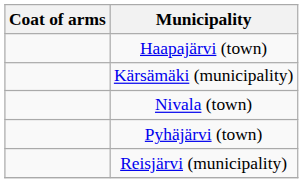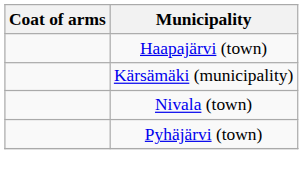- row: Reisjärvi (municipality)
